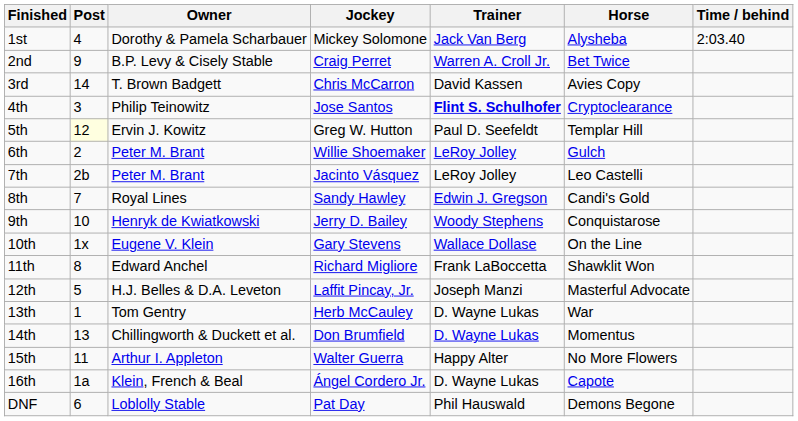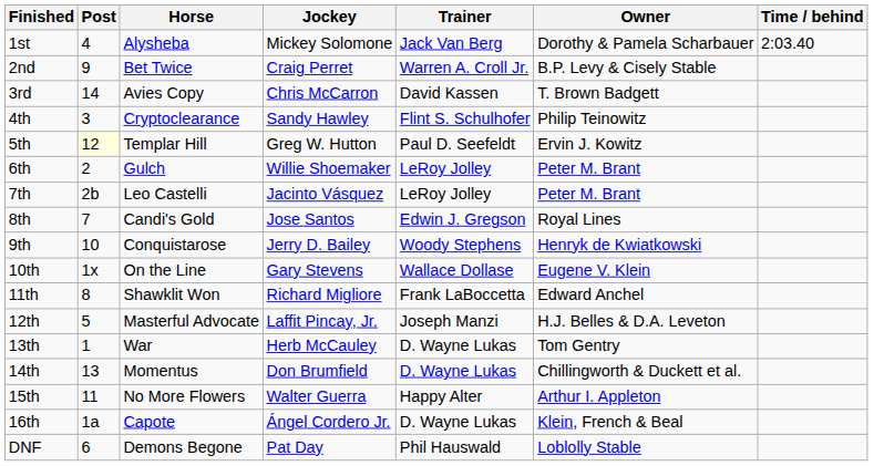columns swapped: Horse <-> Owner
4th | Jockey: Jose Santos -> Sandy Hawley
4th | Trainer: bold -> normal
8th | Jockey: Sandy Hawley -> Jose Santos
